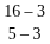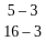rows swapped: 16 – 3 <-> 5 – 3
